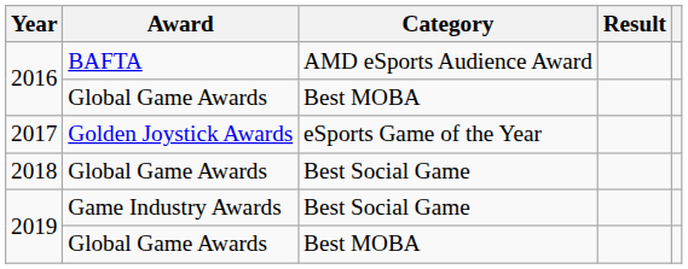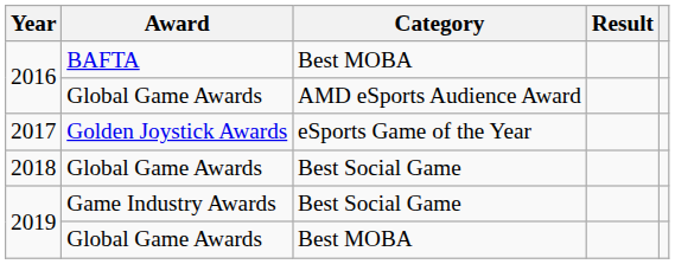2016 / BAFTA | Category: AMD eSports Audience Award -> Best MOBA
2016 / Global Game Awards | Category: Best MOBA -> AMD eSports Audience Award
